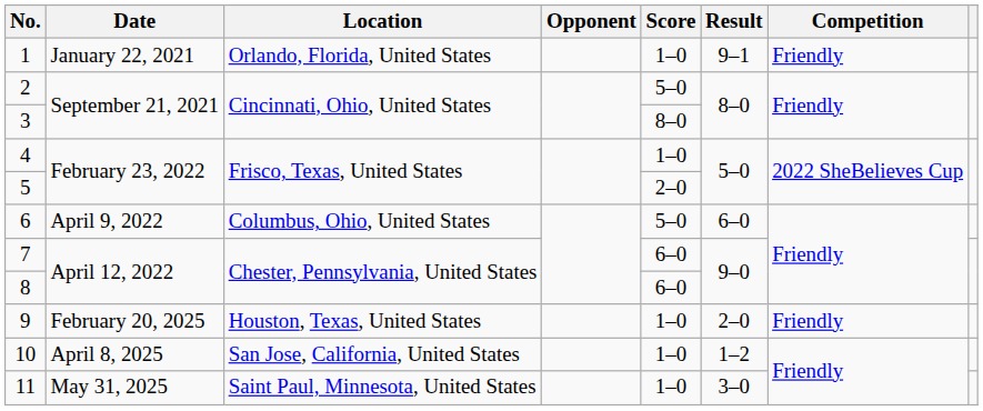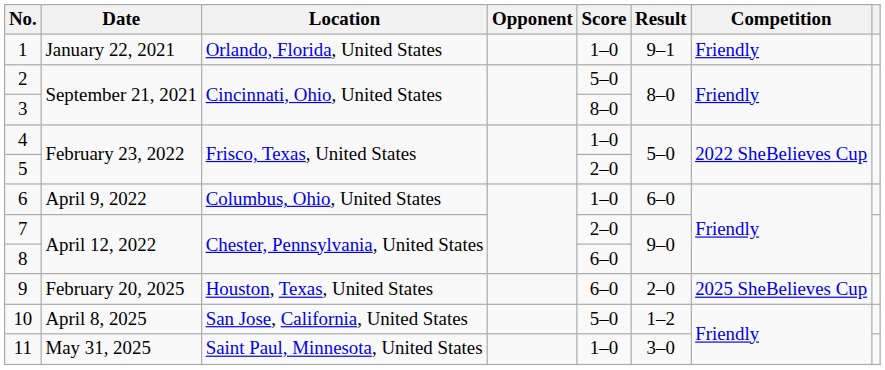6 | Score: 5–0 -> 1–0
7 | Score: 6–0 -> 2–0
9 | Score: 1–0 -> 6–0
9 | Competition: Friendly -> 2025 SheBelieves Cup
10 | Score: 1–0 -> 5–0
